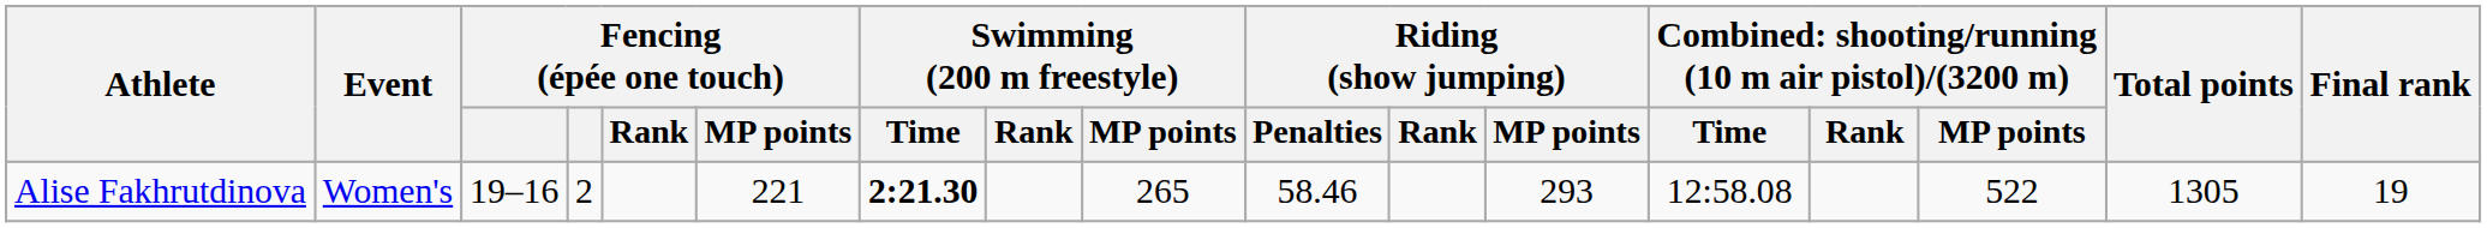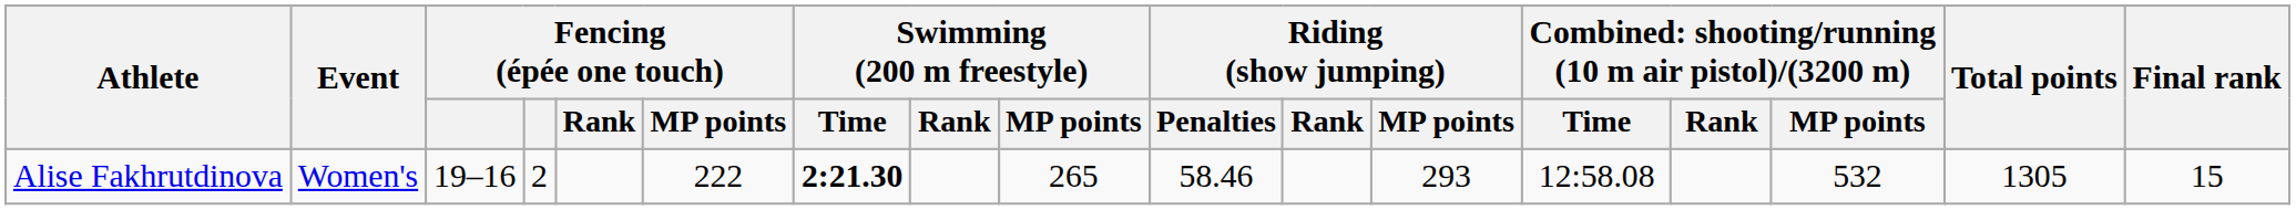Alise Fakhrutdinova | Fencing (épée one touch) / MP points: 221 -> 222
Alise Fakhrutdinova | column 15: 522 -> 532
Alise Fakhrutdinova | Final rank: 19 -> 15
